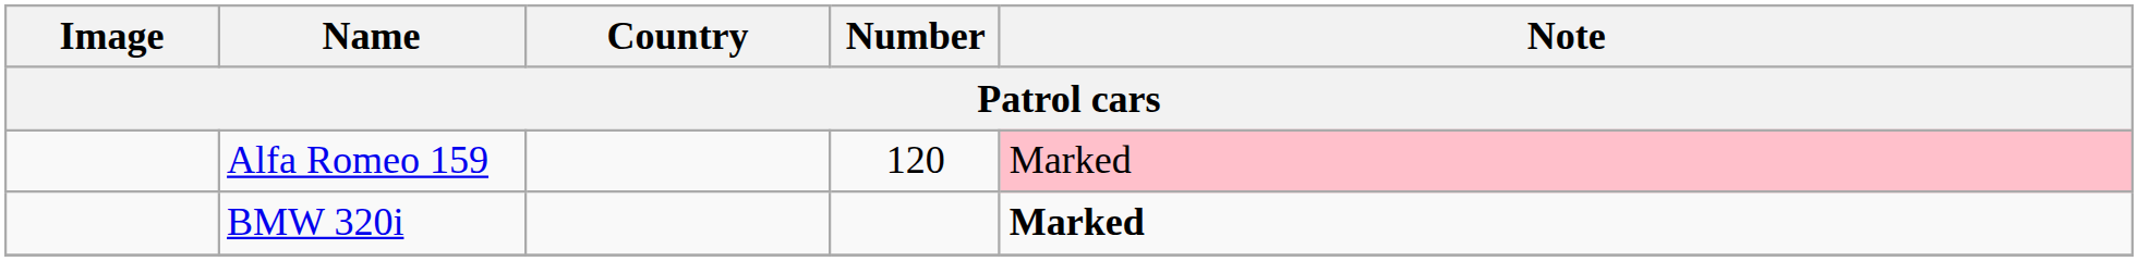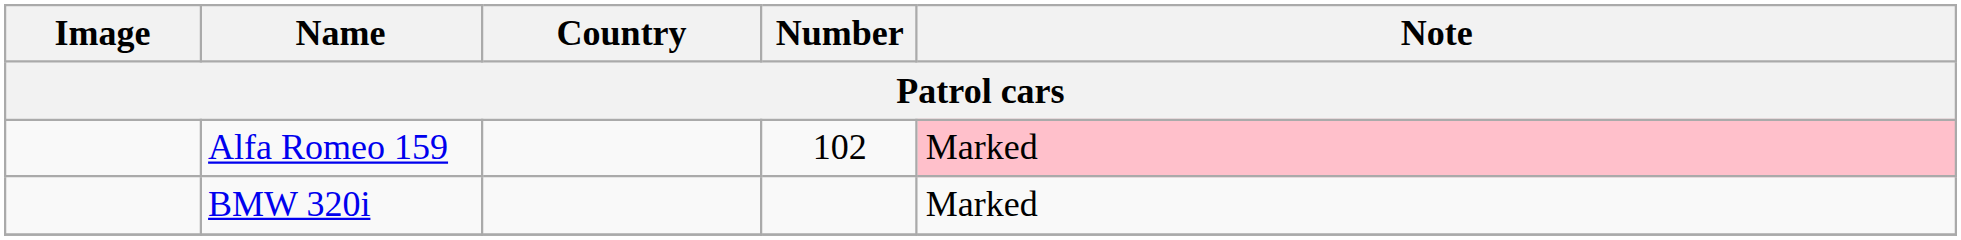Alfa Romeo 159 | Number: 120 -> 102
BMW 320i | Note: bold -> normal
